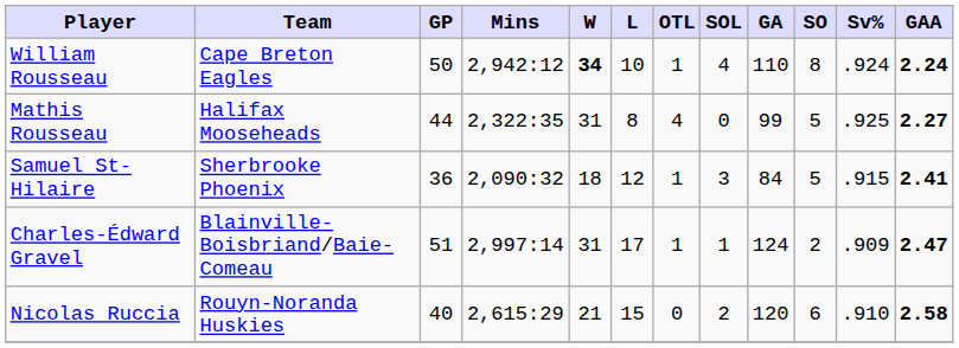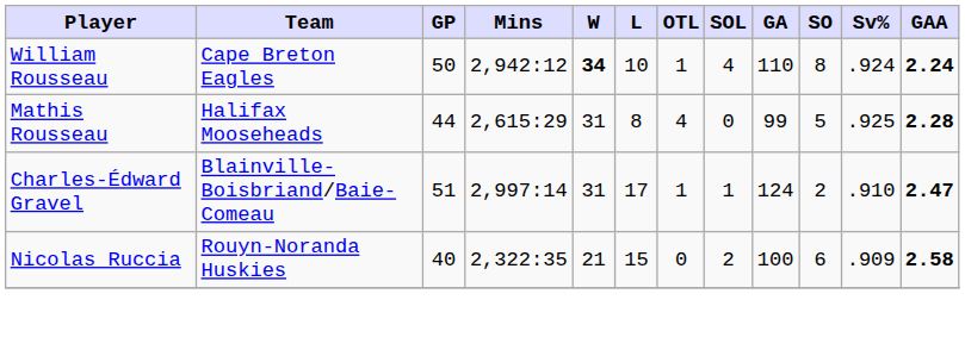Mathis Rousseau | Mins: 2,322:35 -> 2,615:29
Mathis Rousseau | GAA: 2.27 -> 2.28
- row: Samuel St-Hilaire | Sherbrooke Phoenix | 36 | 2,090:32 | 18 | 12 | 1 | 3 | 84 | 5 | .915 | 2.41
Charles-Édward Gravel | Sv%: .909 -> .910
Nicolas Ruccia | Mins: 2,615:29 -> 2,322:35
Nicolas Ruccia | GA: 120 -> 100
Nicolas Ruccia | Sv%: .910 -> .909
